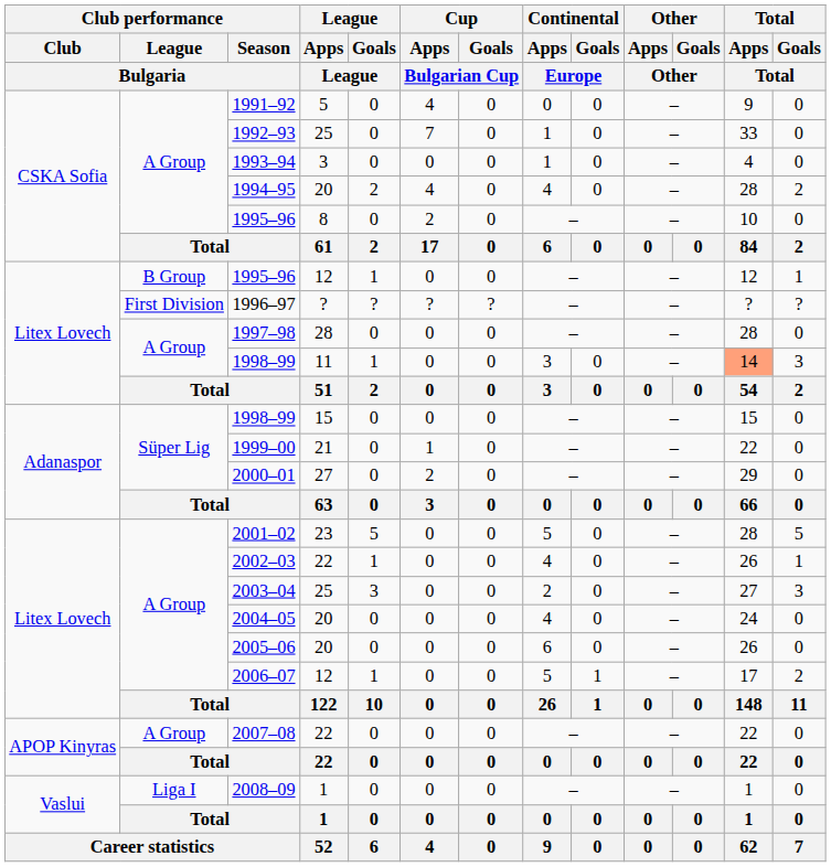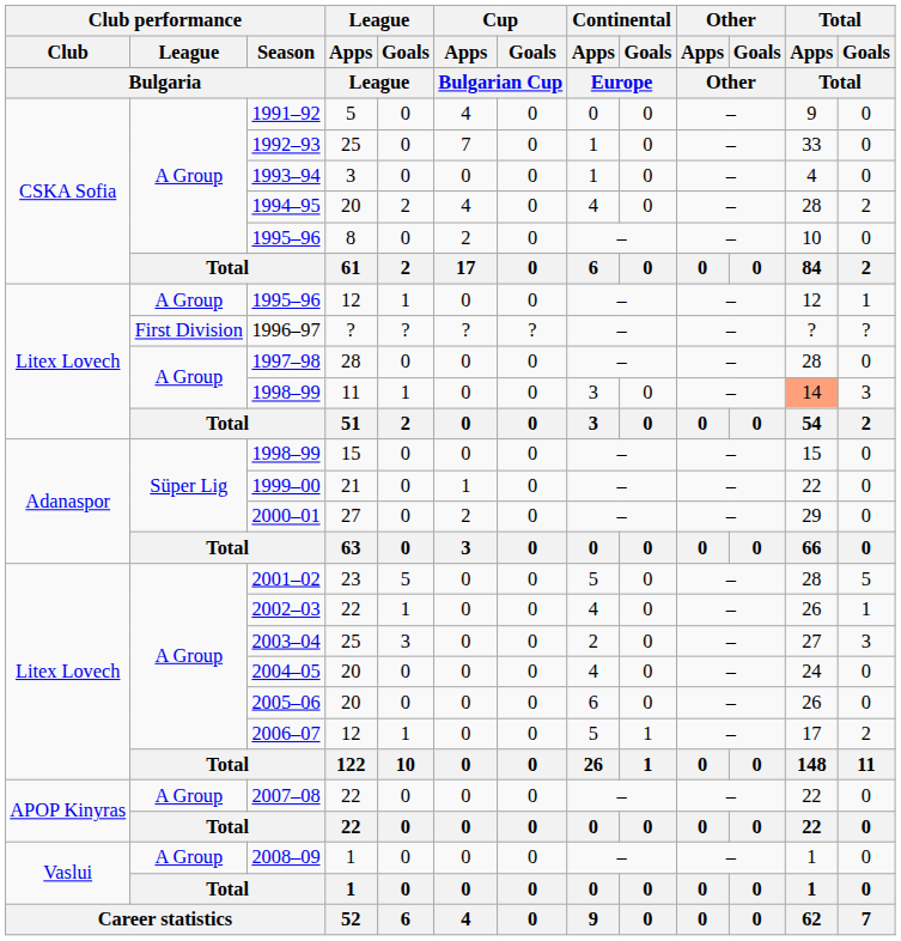1995–96 / 12 | Club performance / League / Bulgaria: B Group -> A Group
2008–09 | Club performance / League / Bulgaria: Liga I -> A Group
